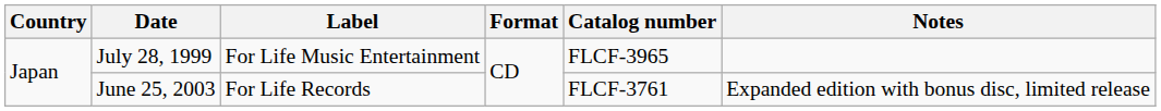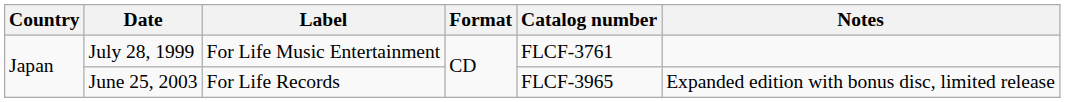July 28, 1999 | Catalog number: FLCF-3965 -> FLCF-3761
June 25, 2003 | Catalog number: FLCF-3761 -> FLCF-3965
